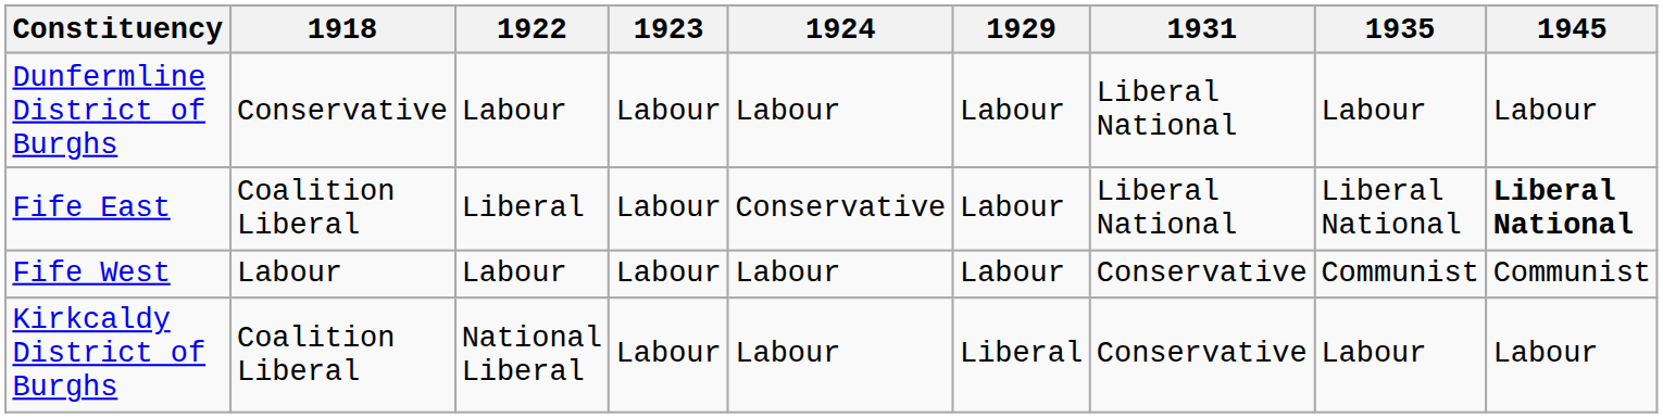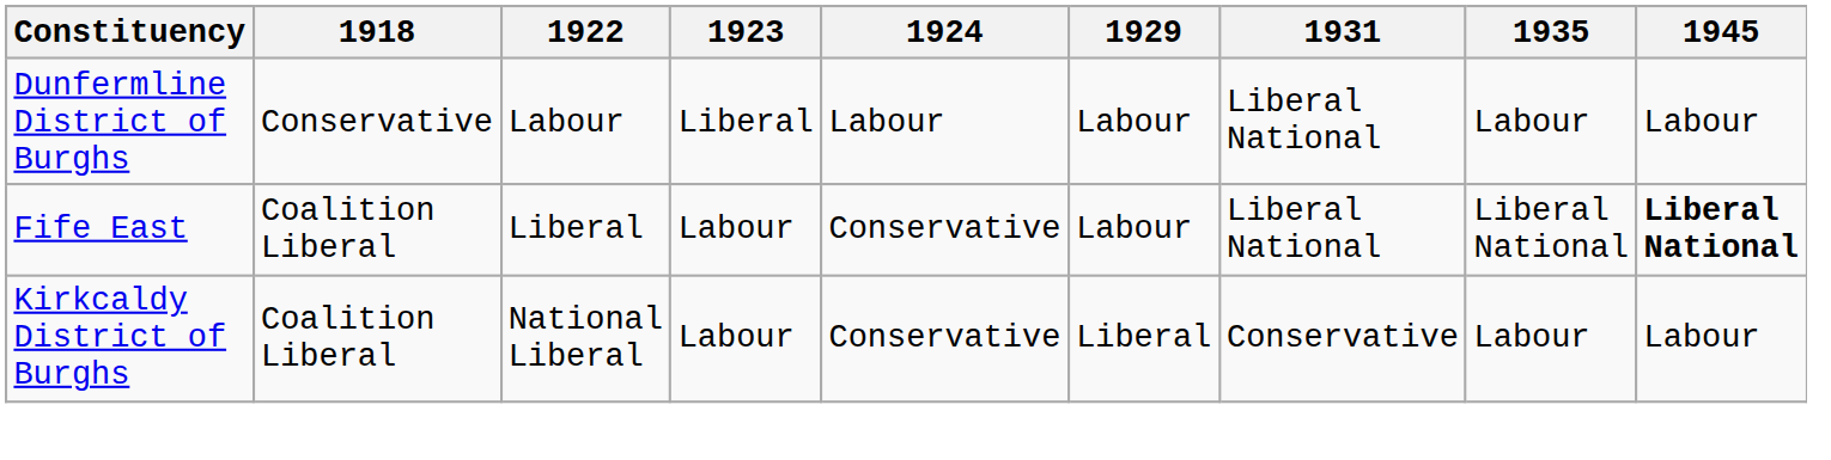Dunfermline District of Burghs | 1923: Labour -> Liberal
- row: Fife West | Labour | Labour | Labour | Labour | Labour | Conservative | Communist | Communist
Kirkcaldy District of Burghs | 1924: Labour -> Conservative
